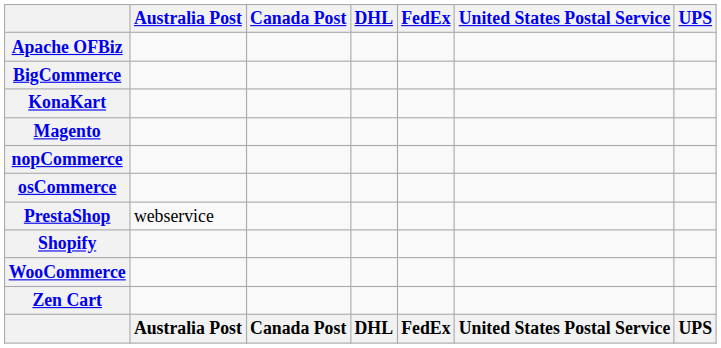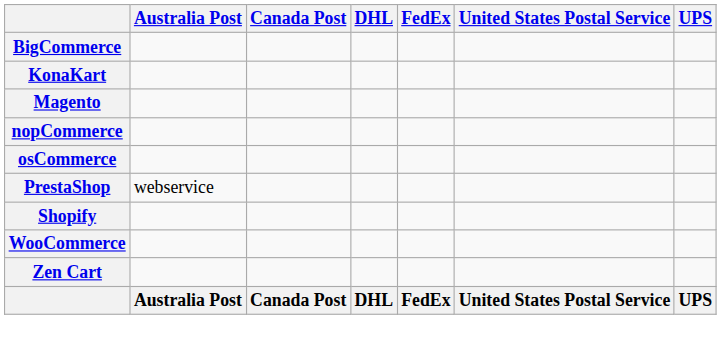- row: Apache OFBiz
